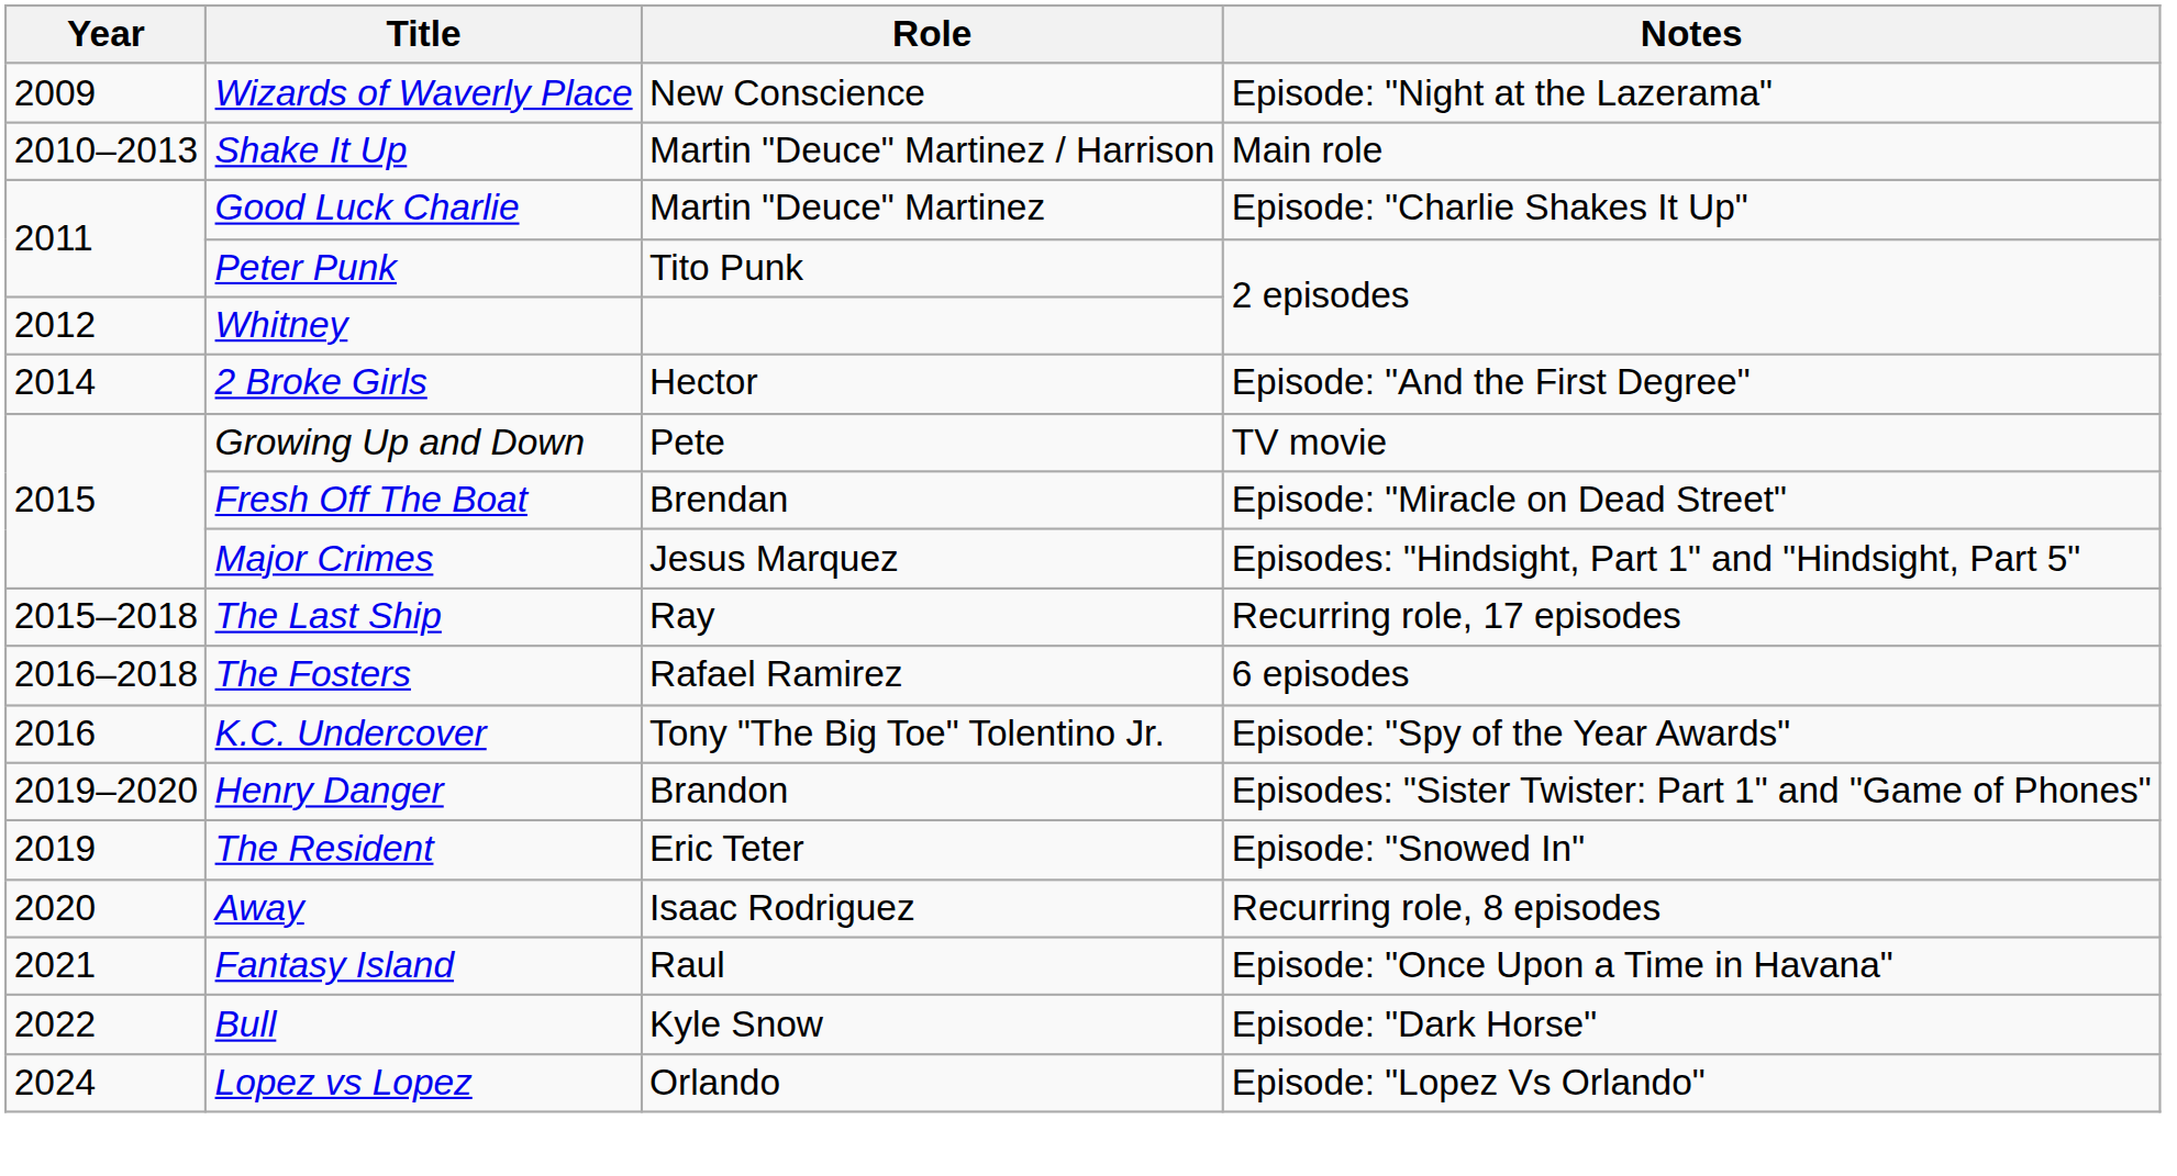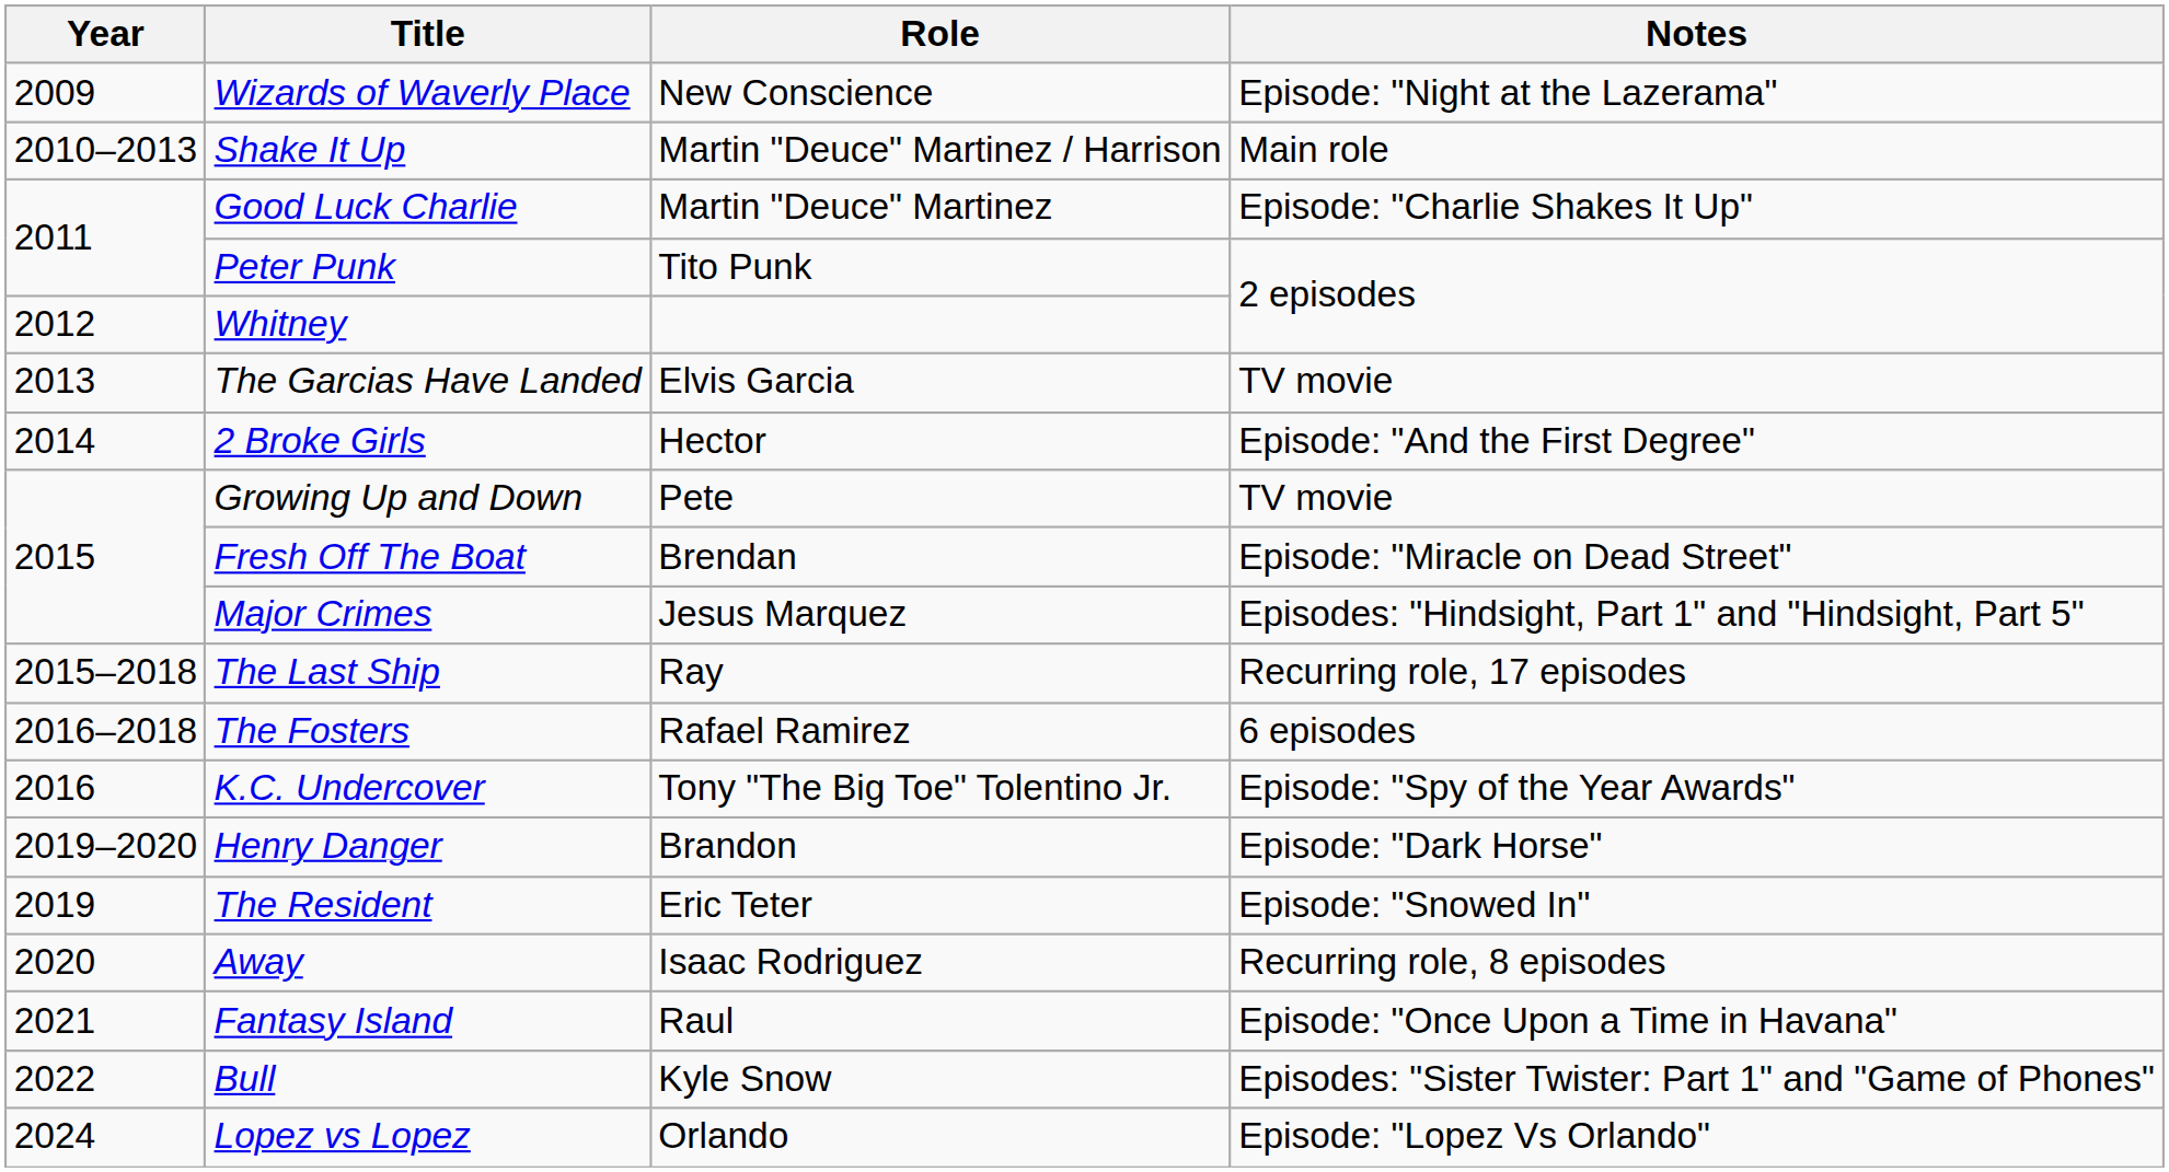+ row: 2013 | The Garcias Have Landed | Elvis Garcia | TV movie
Henry Danger | Notes: Episodes: "Sister Twister: Part 1" and "Game of Phones" -> Episode: "Dark Horse"
Bull | Notes: Episode: "Dark Horse" -> Episodes: "Sister Twister: Part 1" and "Game of Phones"
